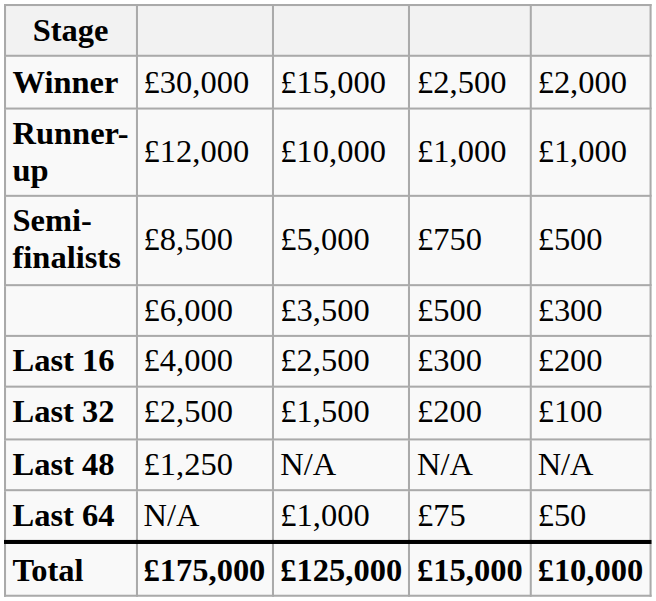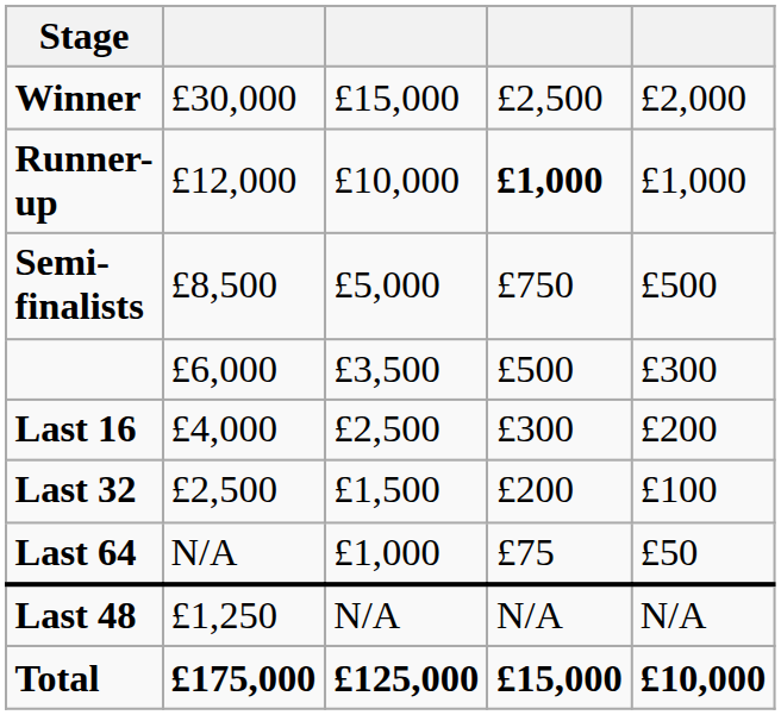Runner-up | column 4: normal -> bold
rows swapped: Last 48 <-> Last 64
